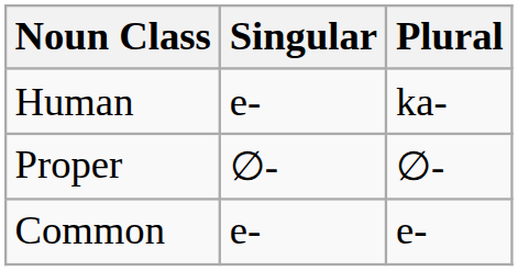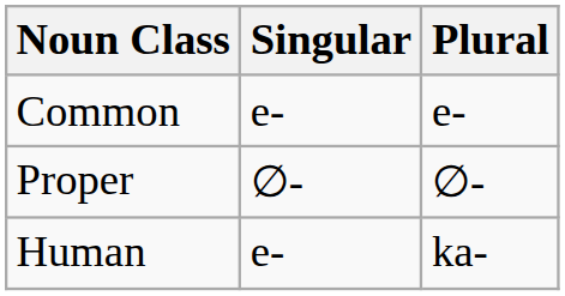rows swapped: Human <-> Common
